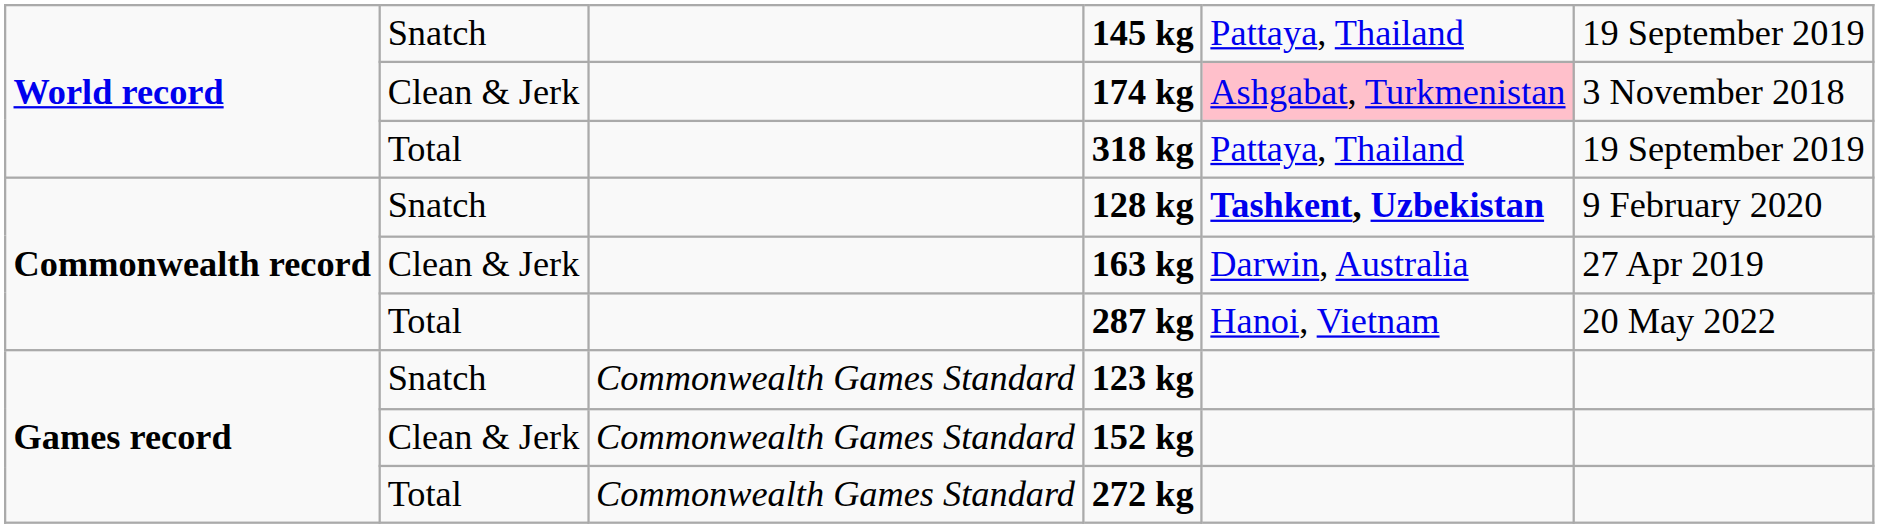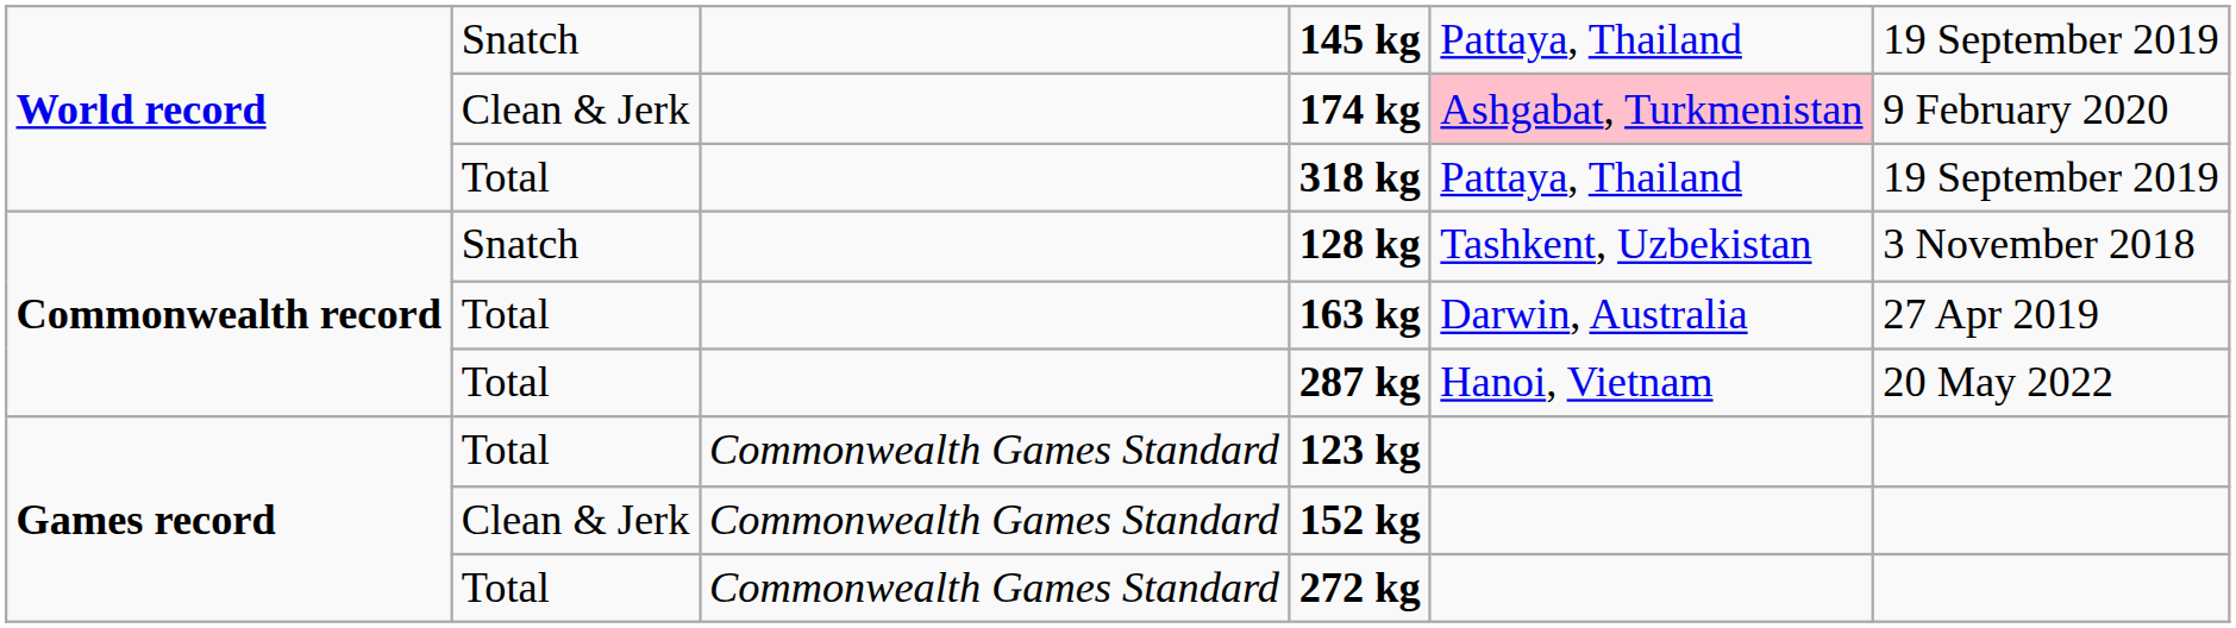174 kg | column 6: 3 November 2018 -> 9 February 2020
128 kg | column 5: bold -> normal
128 kg | column 6: 9 February 2020 -> 3 November 2018
163 kg | column 2: Clean & Jerk -> Total
123 kg | column 2: Snatch -> Total
